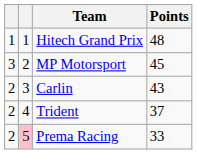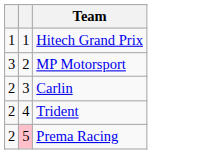- column: Points | 48 | 45 | 43 | 37 | 33
